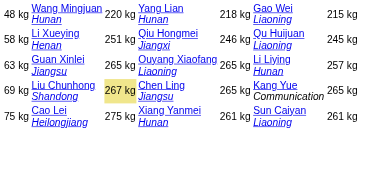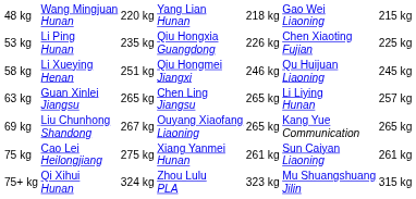+ row: 53 kg | Li Ping Hunan | 235 kg | Qiu Hongxia Guangdong | 226 kg | Chen Xiaoting Fujian | 225 kg
63 kg | column 4: Ouyang Xiaofang Liaoning -> Chen Ling Jiangsu
69 kg | column 3: khaki background -> no background
69 kg | column 4: Chen Ling Jiangsu -> Ouyang Xiaofang Liaoning
+ row: 75+ kg | Qi Xihui Hunan | 324 kg | Zhou Lulu PLA | 323 kg | Mu Shuangshuang Jilin | 315 kg
